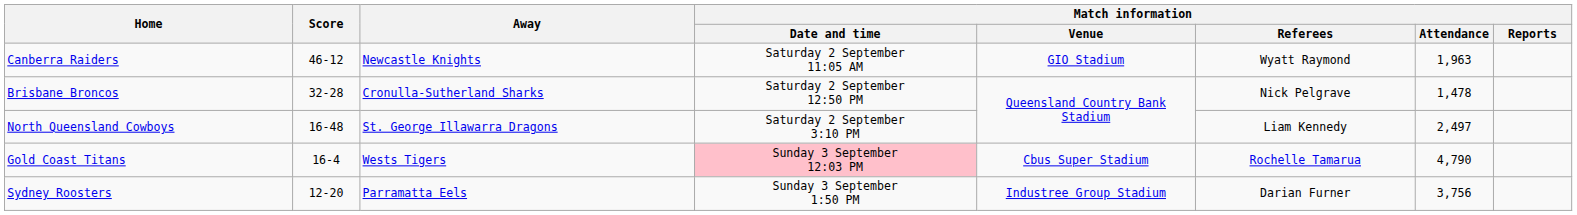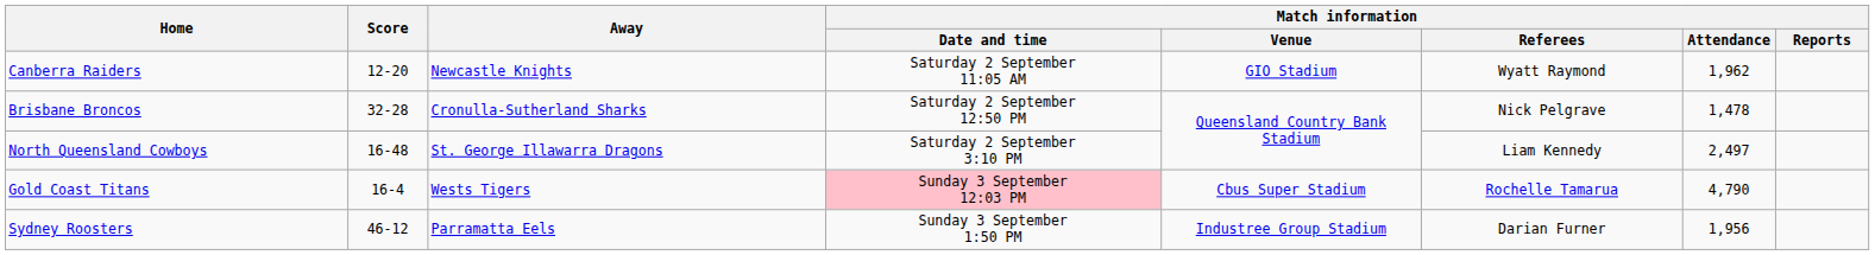Canberra Raiders | Score: 46-12 -> 12-20
Canberra Raiders | Match information / Attendance: 1,963 -> 1,962
Sydney Roosters | Score: 12-20 -> 46-12
Sydney Roosters | Match information / Attendance: 3,756 -> 1,956
